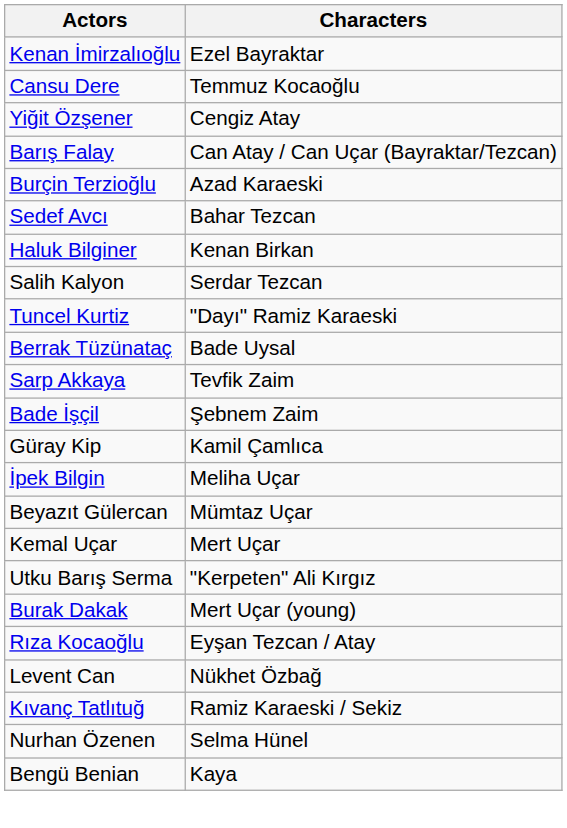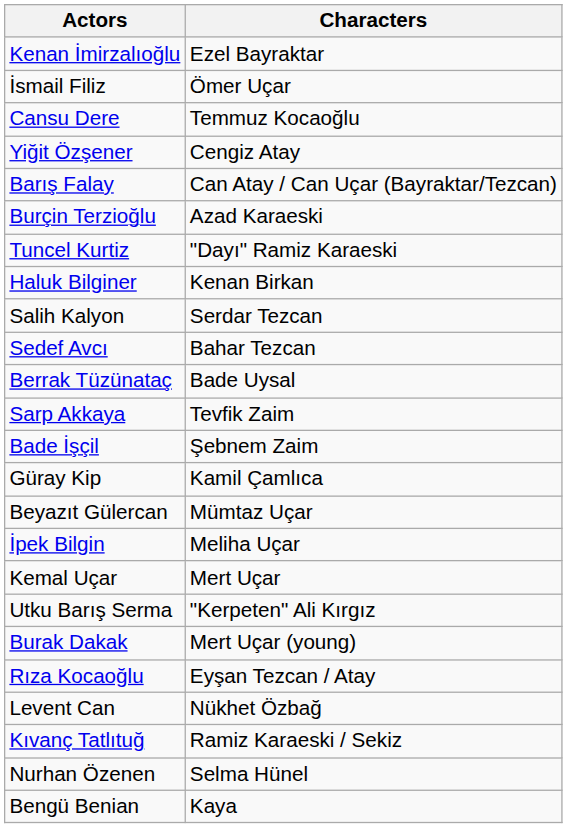+ row: İsmail Filiz | Ömer Uçar
rows swapped: Tuncel Kurtiz <-> Sedef Avcı
rows swapped: İpek Bilgin <-> Beyazıt Gülercan
